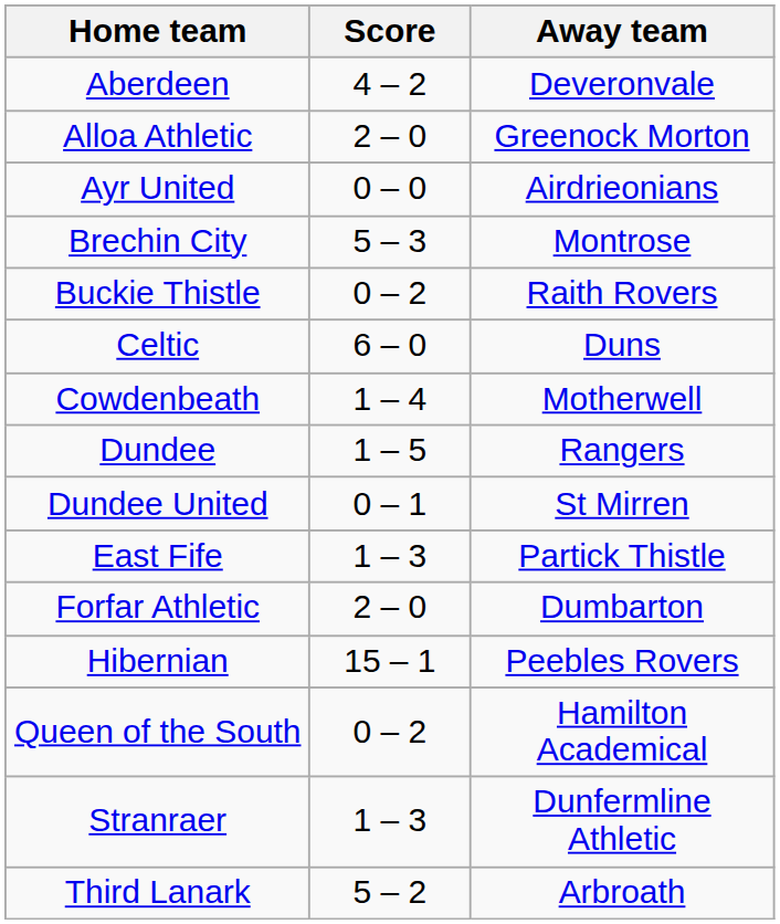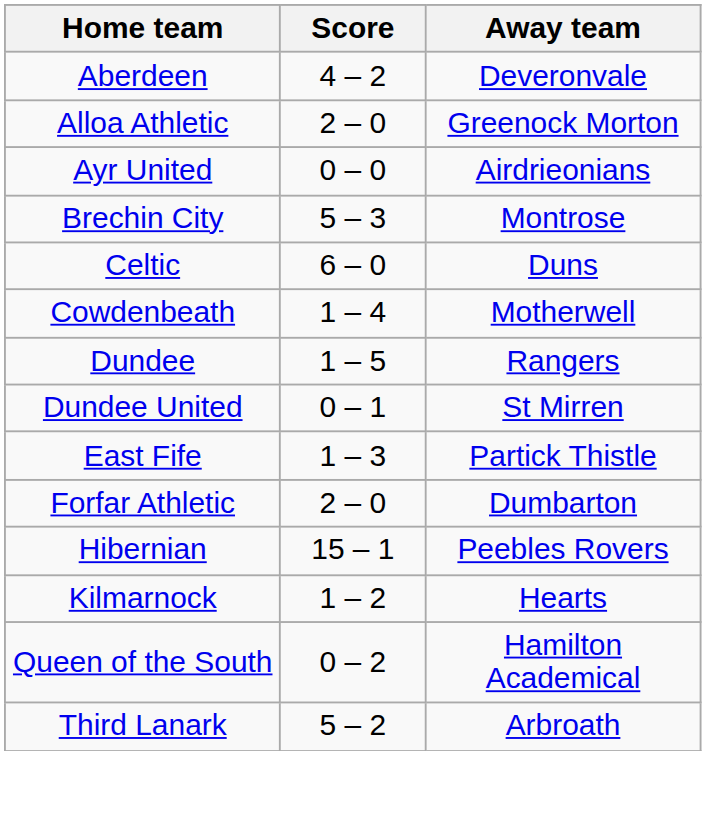- row: Buckie Thistle | 0 – 2 | Raith Rovers
+ row: Kilmarnock | 1 – 2 | Hearts
- row: Stranraer | 1 – 3 | Dunfermline Athletic
